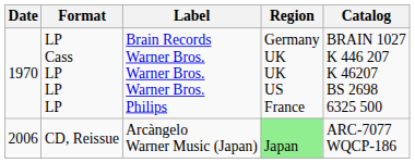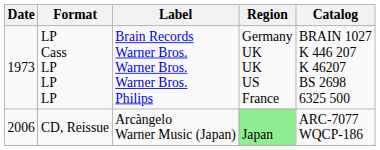LP Cass LP LP LP | Date: 1970 -> 1973
